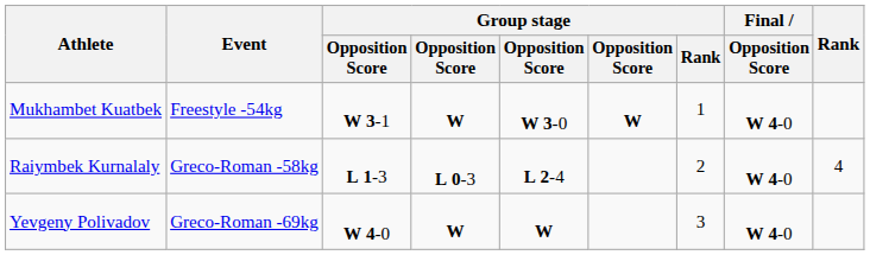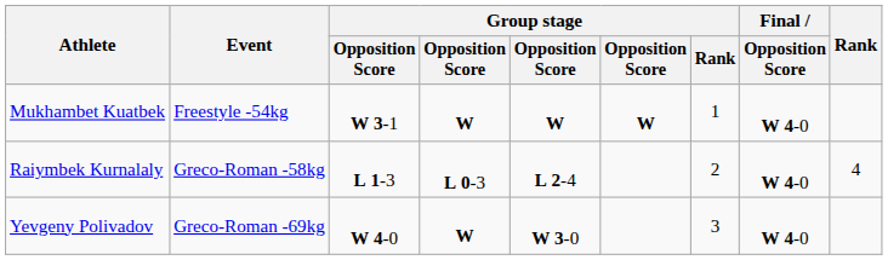Mukhambet Kuatbek | column 5: W 3-0 -> W
Yevgeny Polivadov | column 5: W -> W 3-0
